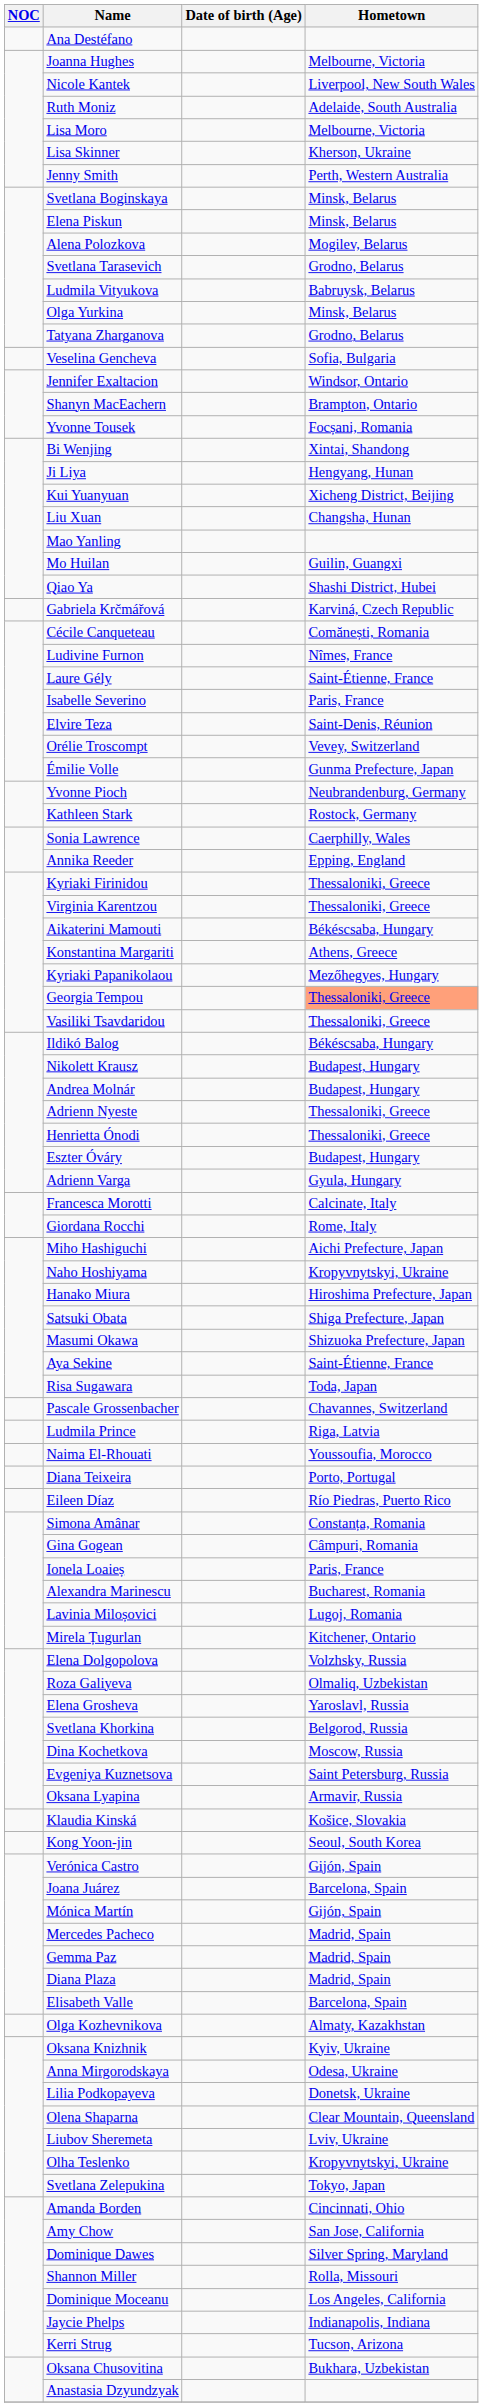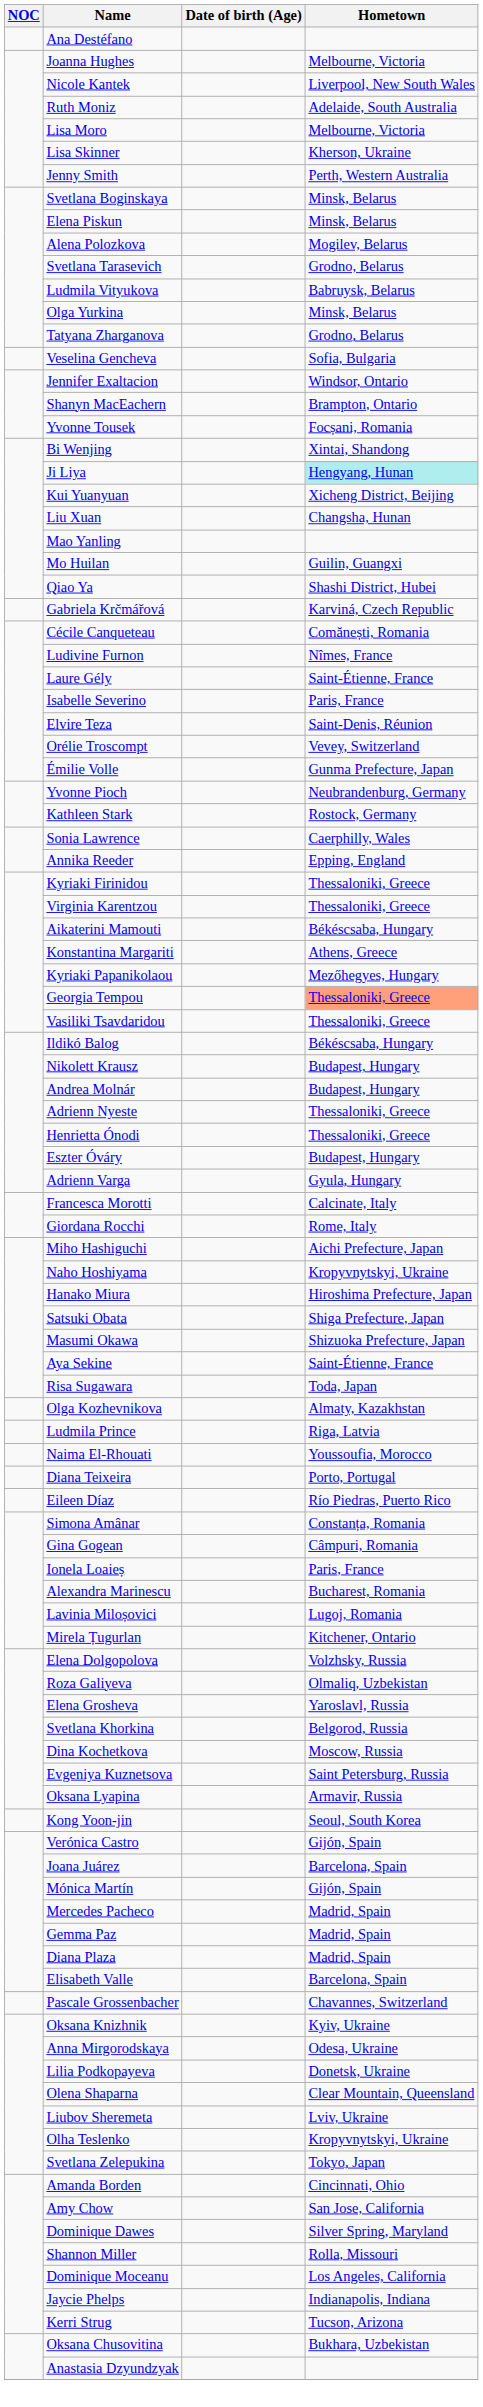Ji Liya | Hometown: no background -> paleturquoise background
rows swapped: Olga Kozhevnikova <-> Pascale Grossenbacher
- row: Klaudia Kinská | Košice, Slovakia
